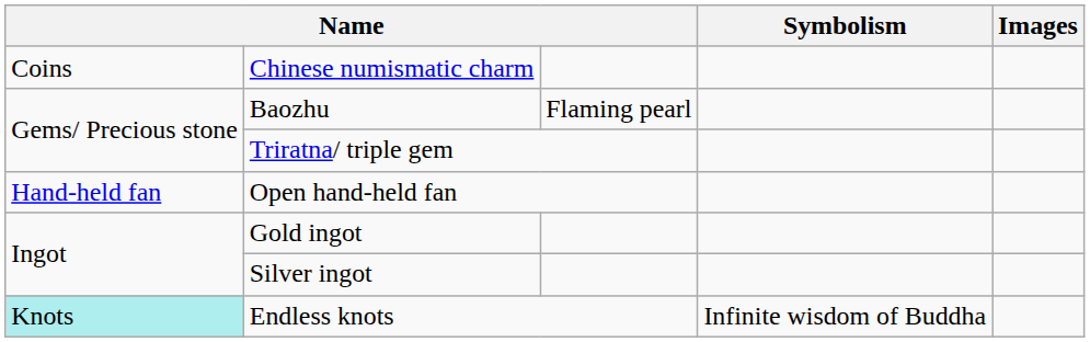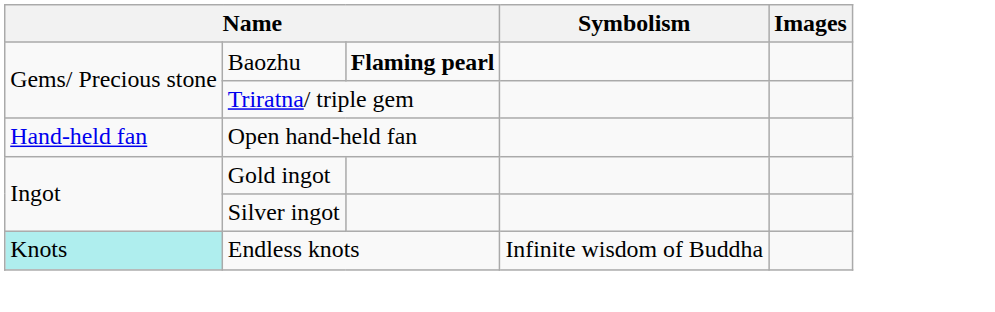- row: Coins | Chinese numismatic charm
Baozhu | column 3: normal -> bold
